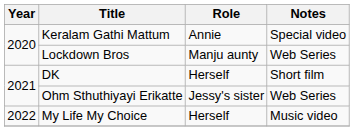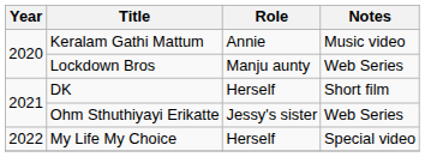Keralam Gathi Mattum | Notes: Special video -> Music video
My Life My Choice | Notes: Music video -> Special video
